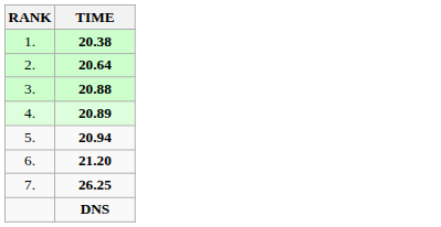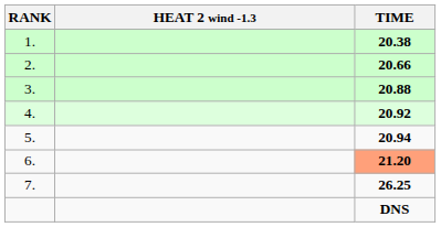+ column: HEAT 2 wind -1.3
2. | TIME: 20.64 -> 20.66
4. | TIME: 20.89 -> 20.92
6. | TIME: no background -> lightsalmon background
